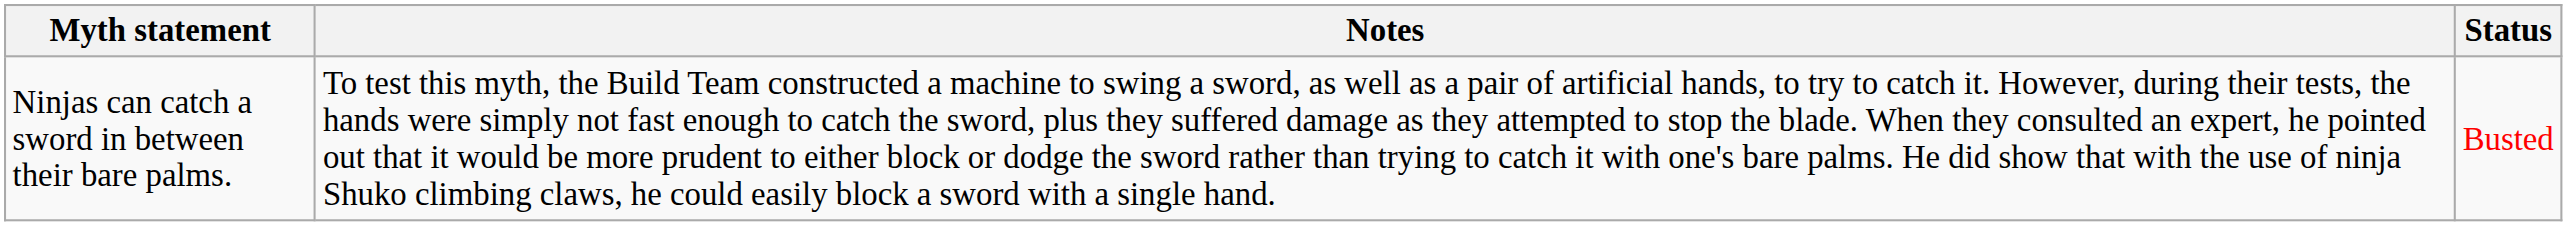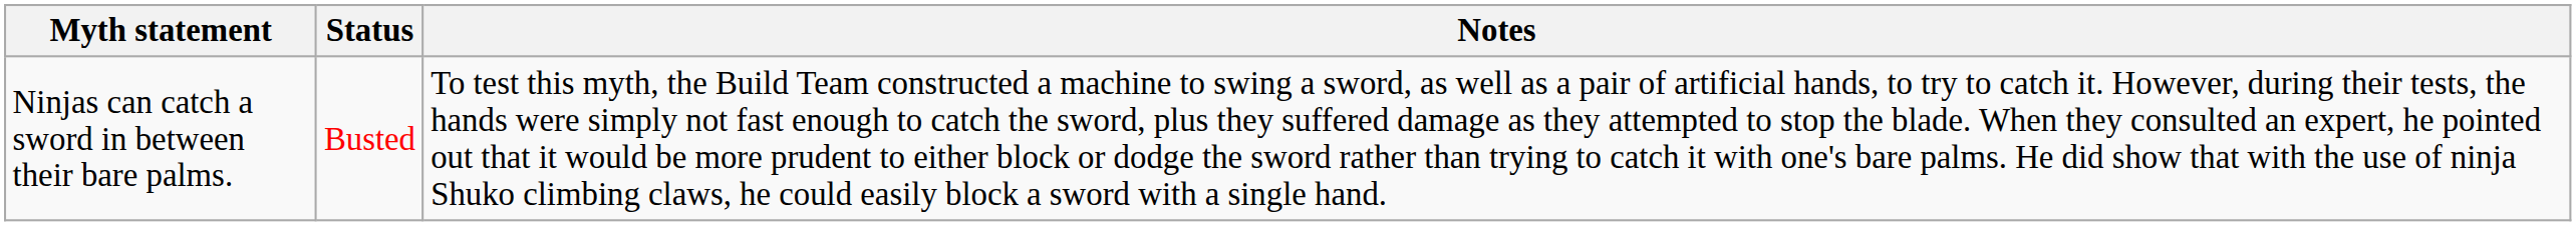columns swapped: Status <-> Notes
